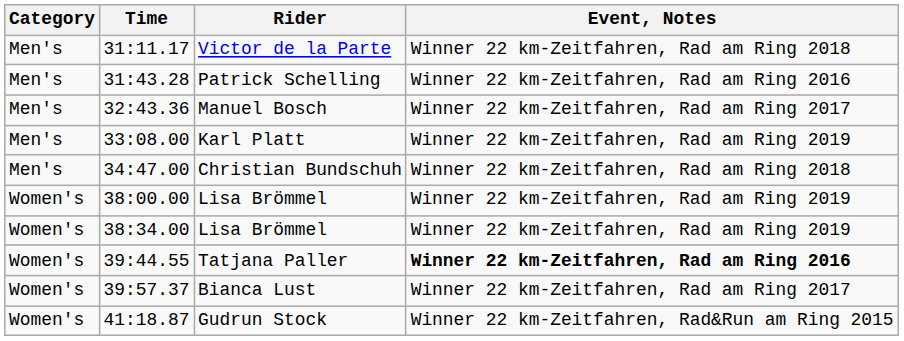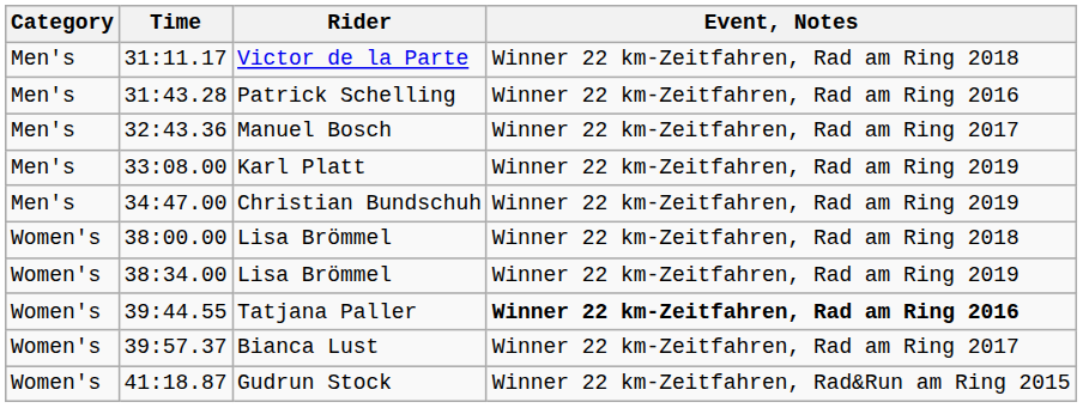Christian Bundschuh | Event, Notes: Winner 22 km-Zeitfahren, Rad am Ring 2018 -> Winner 22 km-Zeitfahren, Rad am Ring 2019
38:00.00 / Lisa Brömmel | Event, Notes: Winner 22 km-Zeitfahren, Rad am Ring 2019 -> Winner 22 km-Zeitfahren, Rad am Ring 2018
